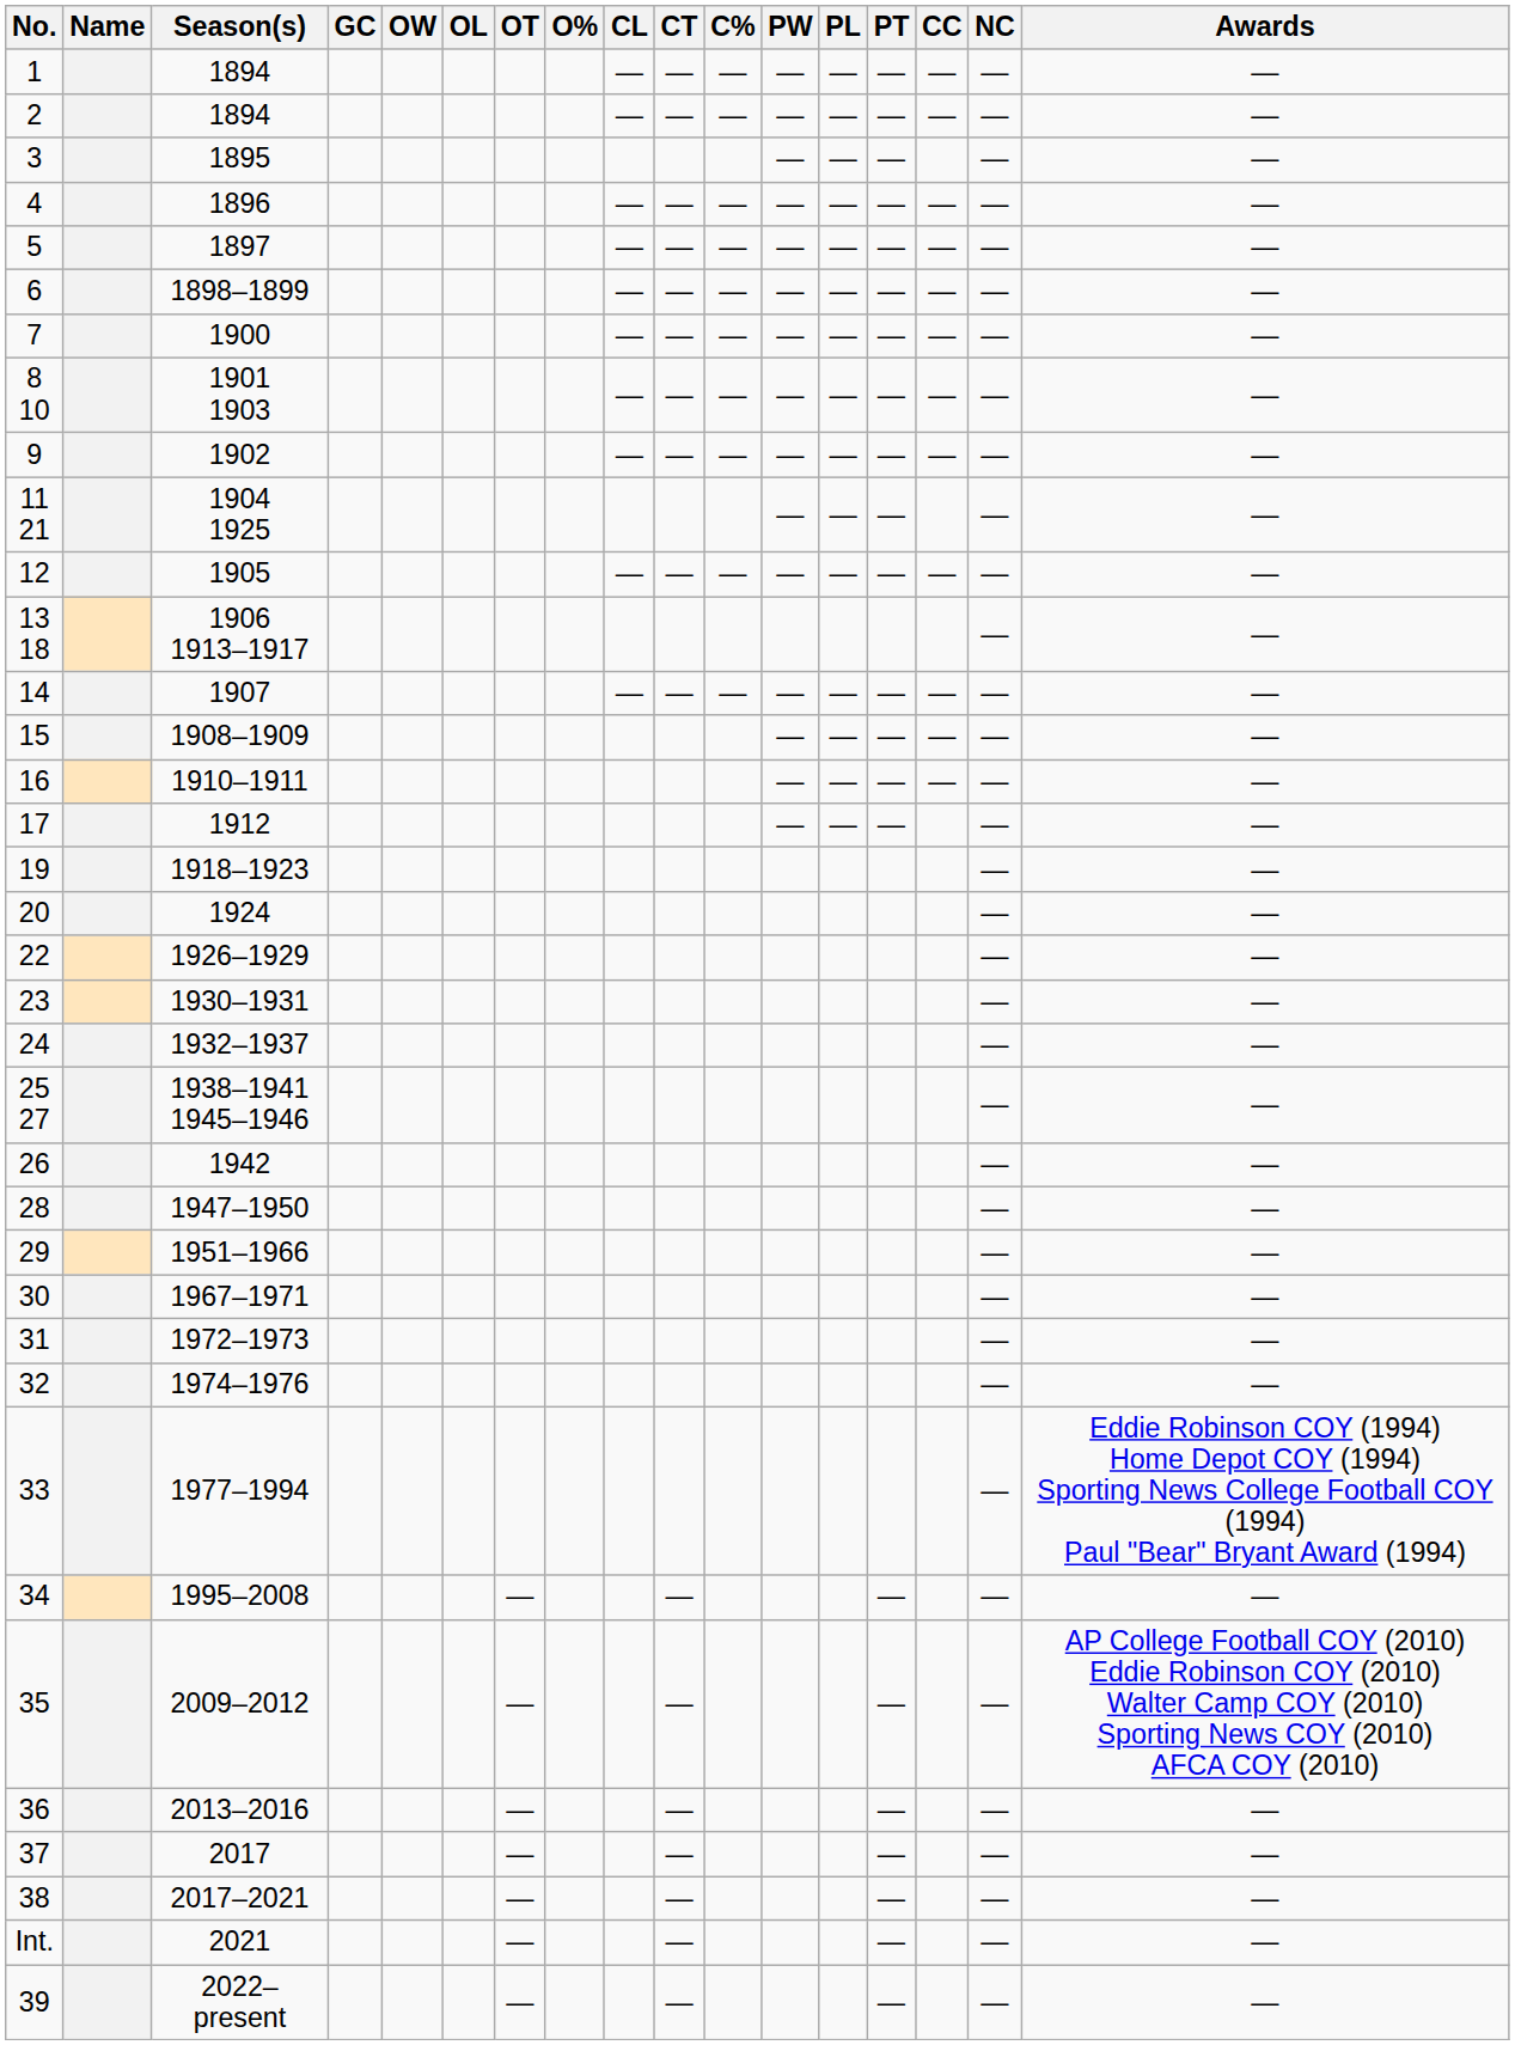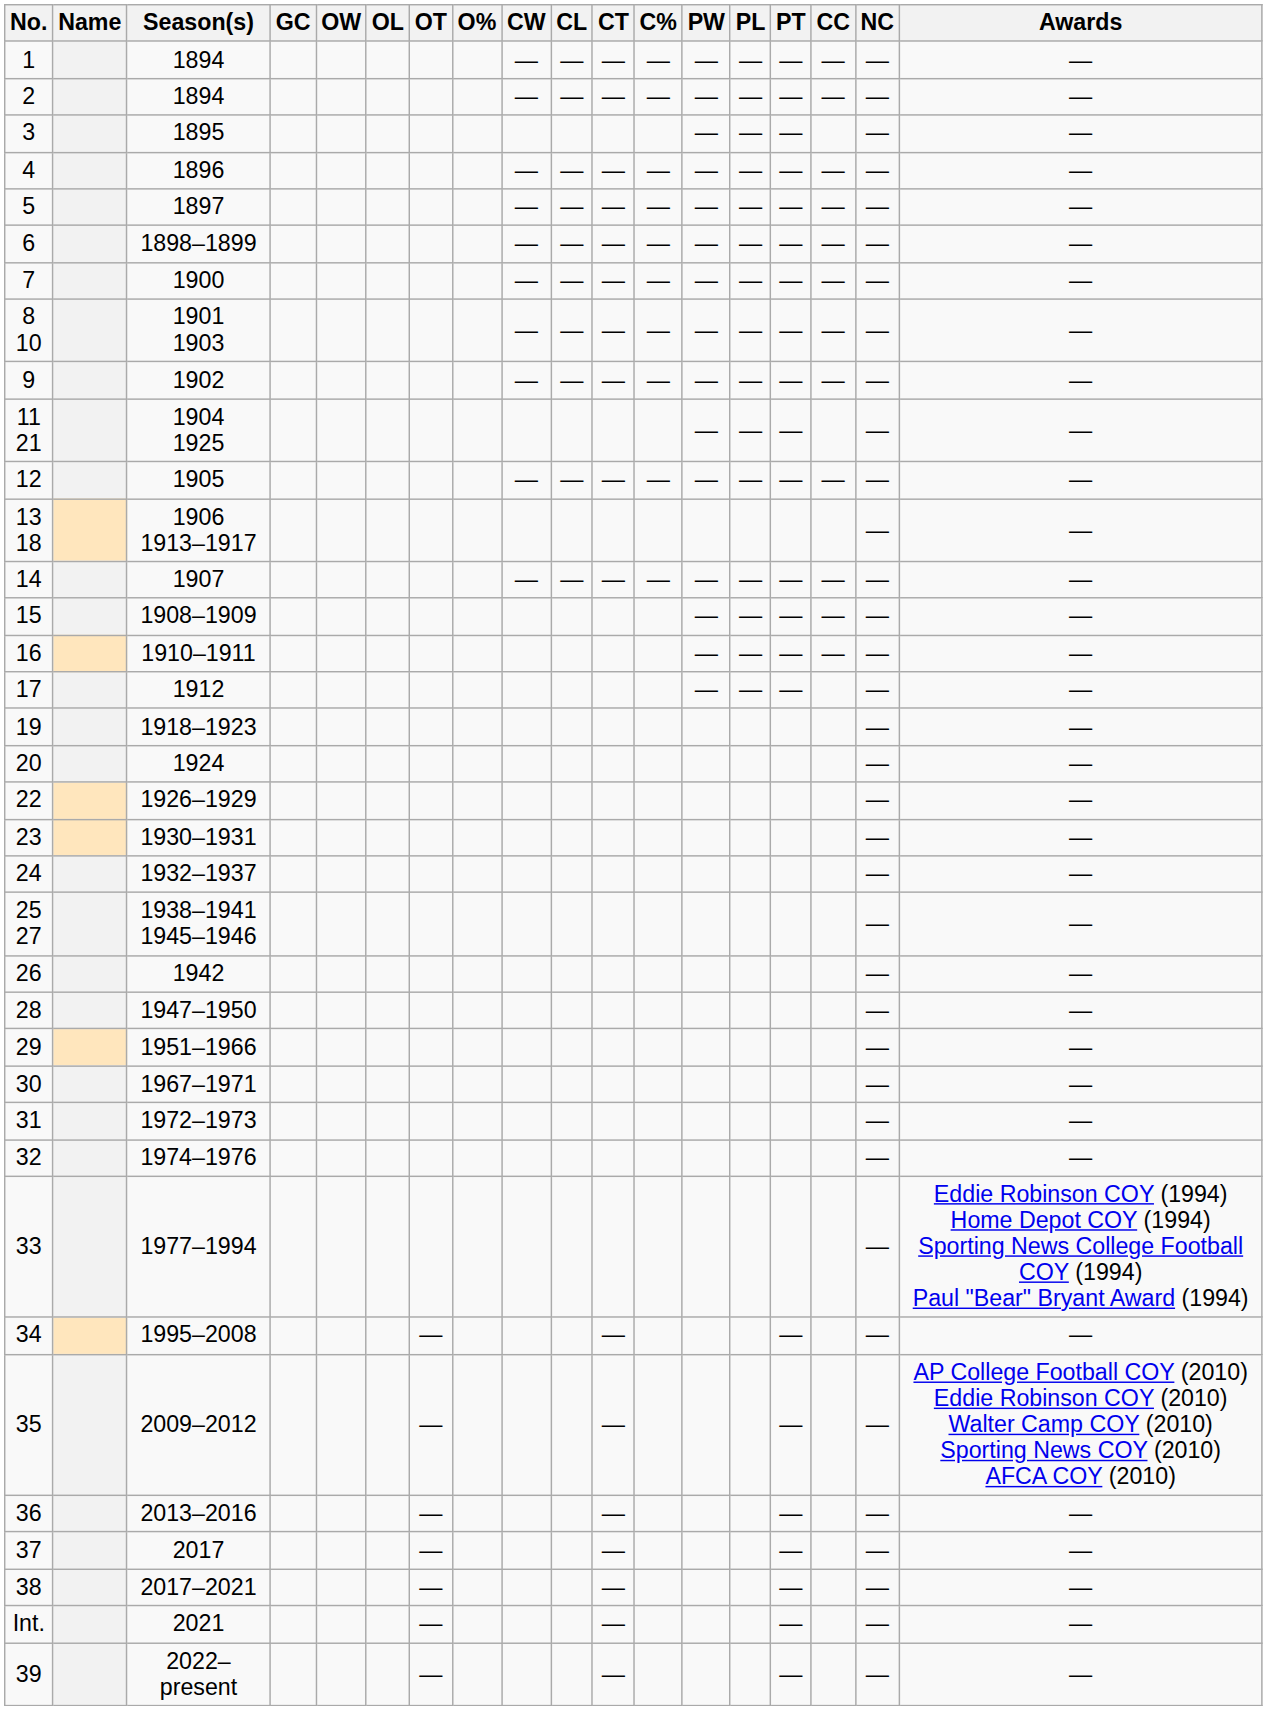+ column: CW | — | — | — | — | — | — | — | — | — | —
